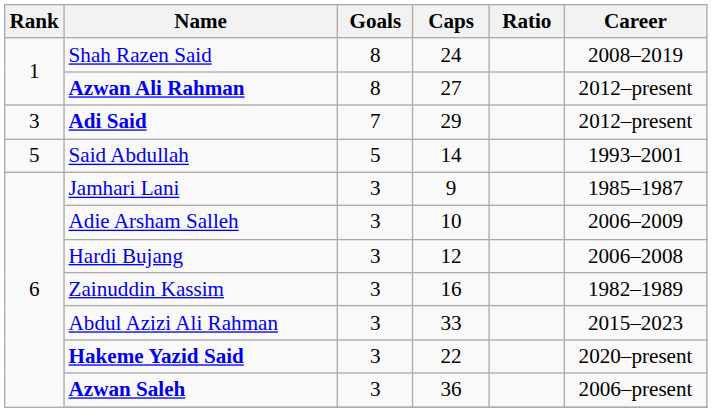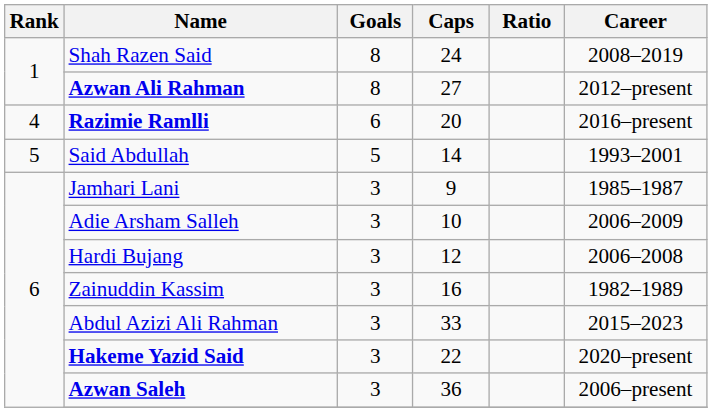- row: 3 | Adi Said | 7 | 29 | 2012–present
+ row: 4 | Razimie Ramlli | 6 | 20 | 2016–present
